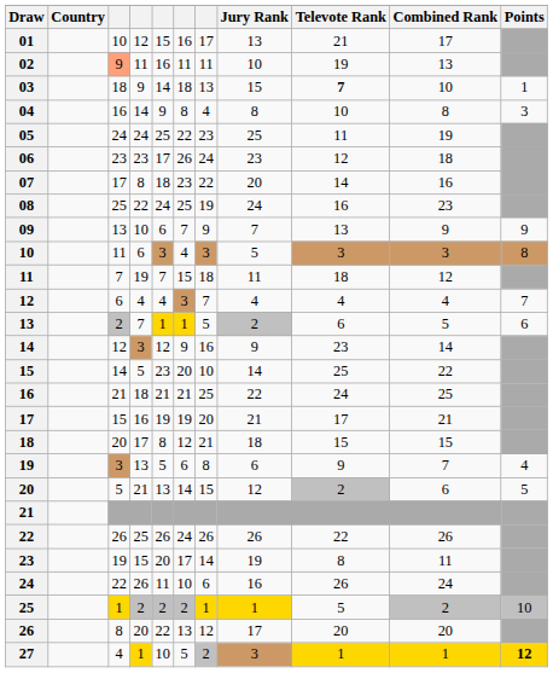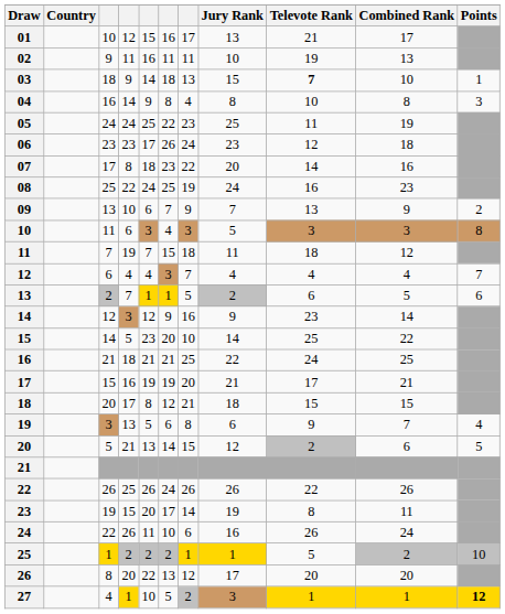02 | column 3: lightsalmon background -> no background
09 | Points: 9 -> 2
